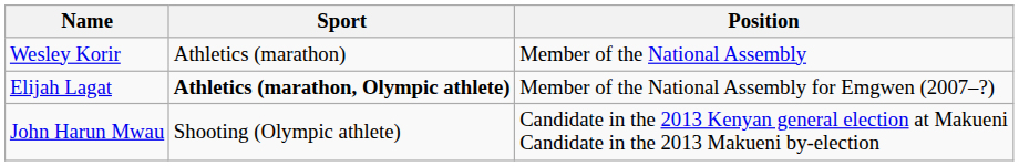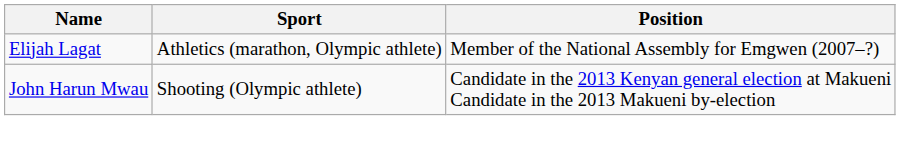- row: Wesley Korir | Athletics (marathon) | Member of the National Assembly
Elijah Lagat | Sport: bold -> normal
